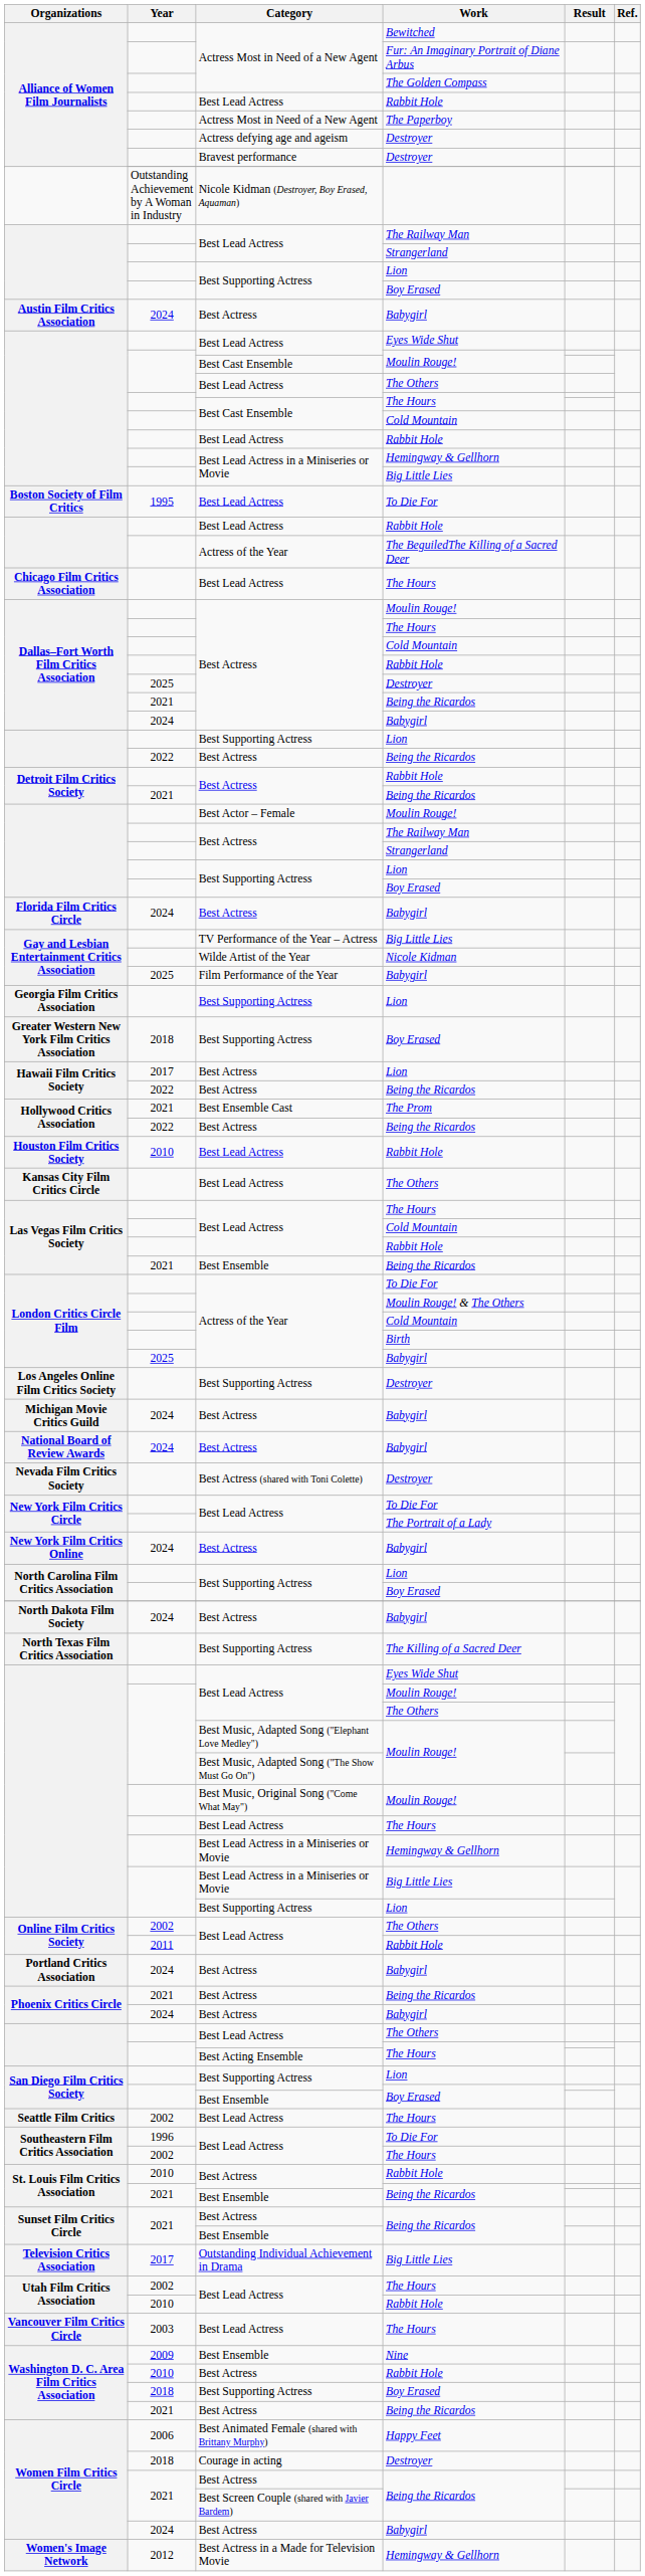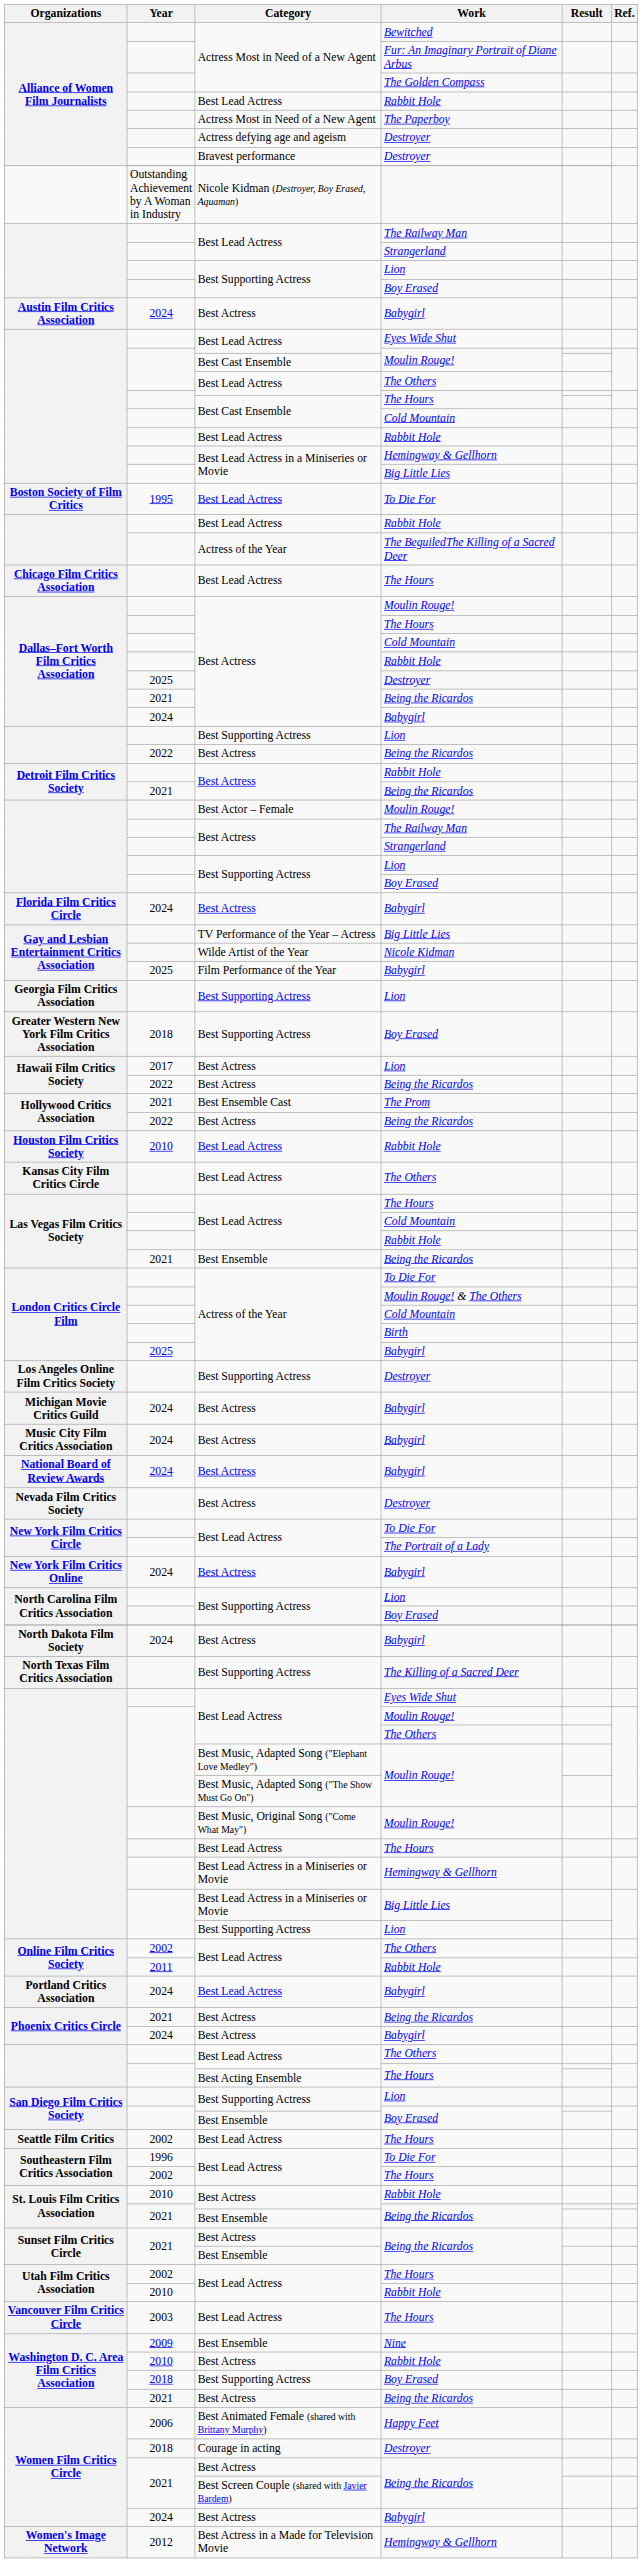+ row: Music City Film Critics Association | 2024 | Best Actress | Babygirl
Nevada Film Critics Society | Category: Best Actress (shared with Toni Colette) -> Best Actress
Portland Critics Association | Category: Best Actress -> Best Lead Actress
- row: Television Critics Association | 2017 | Outstanding Individual Achievement in Drama | Big Little Lies
